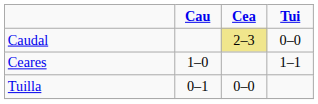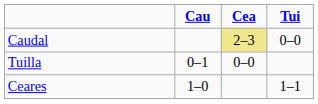rows swapped: Ceares <-> Tuilla
